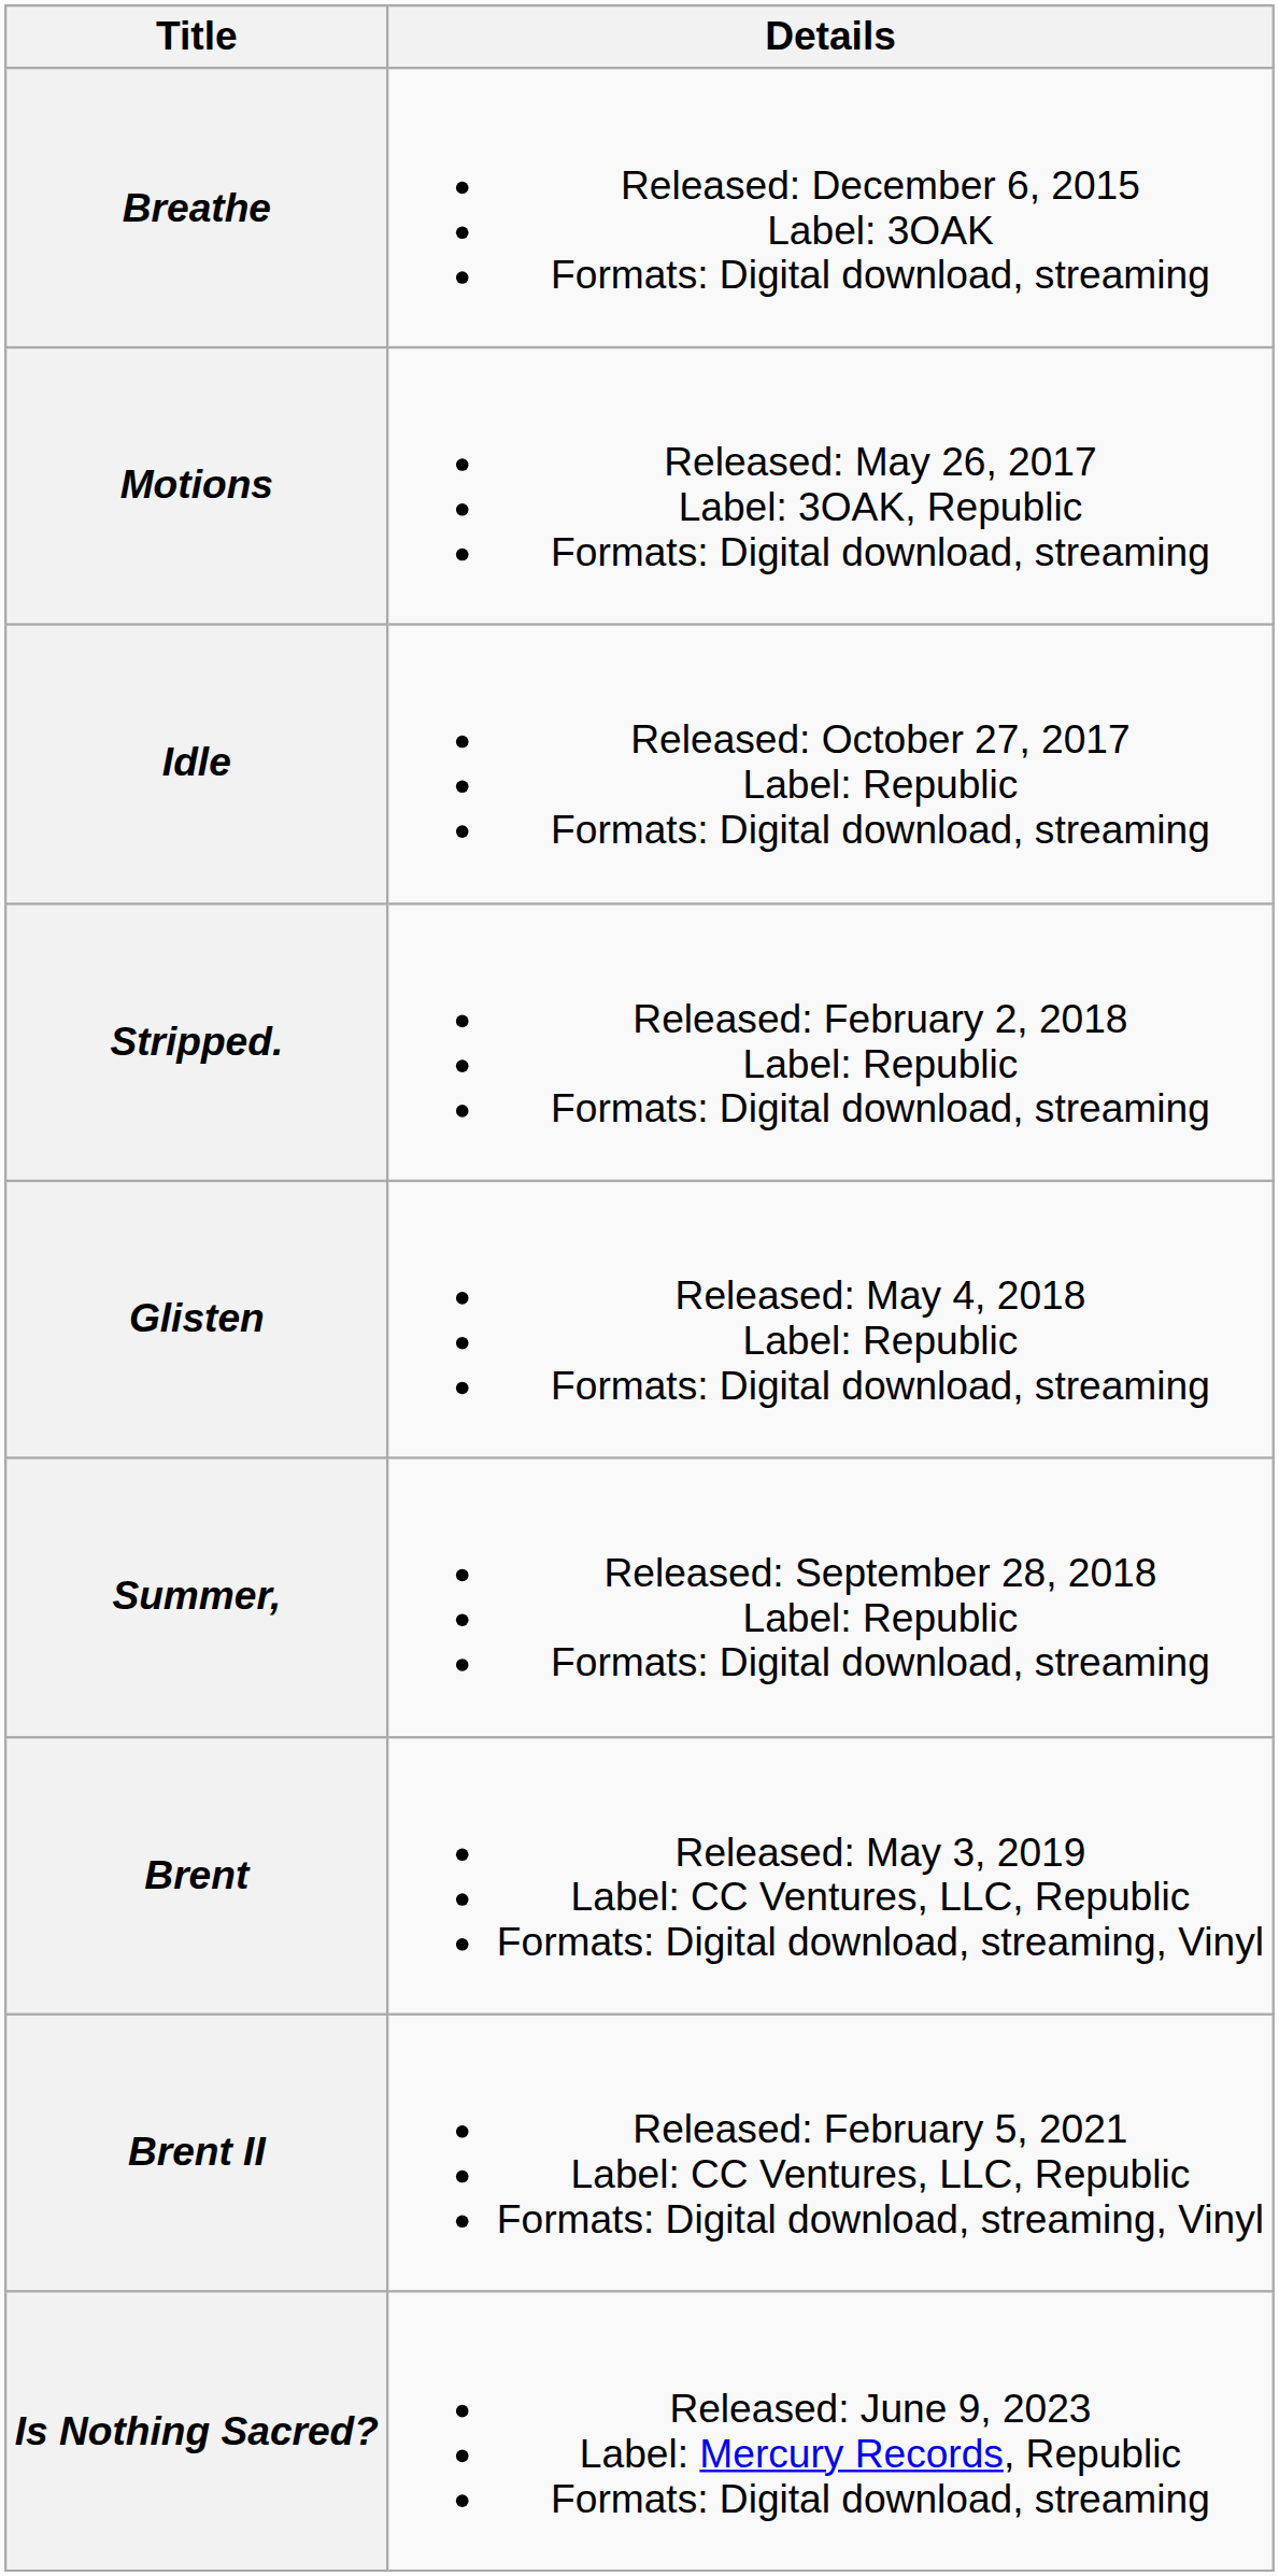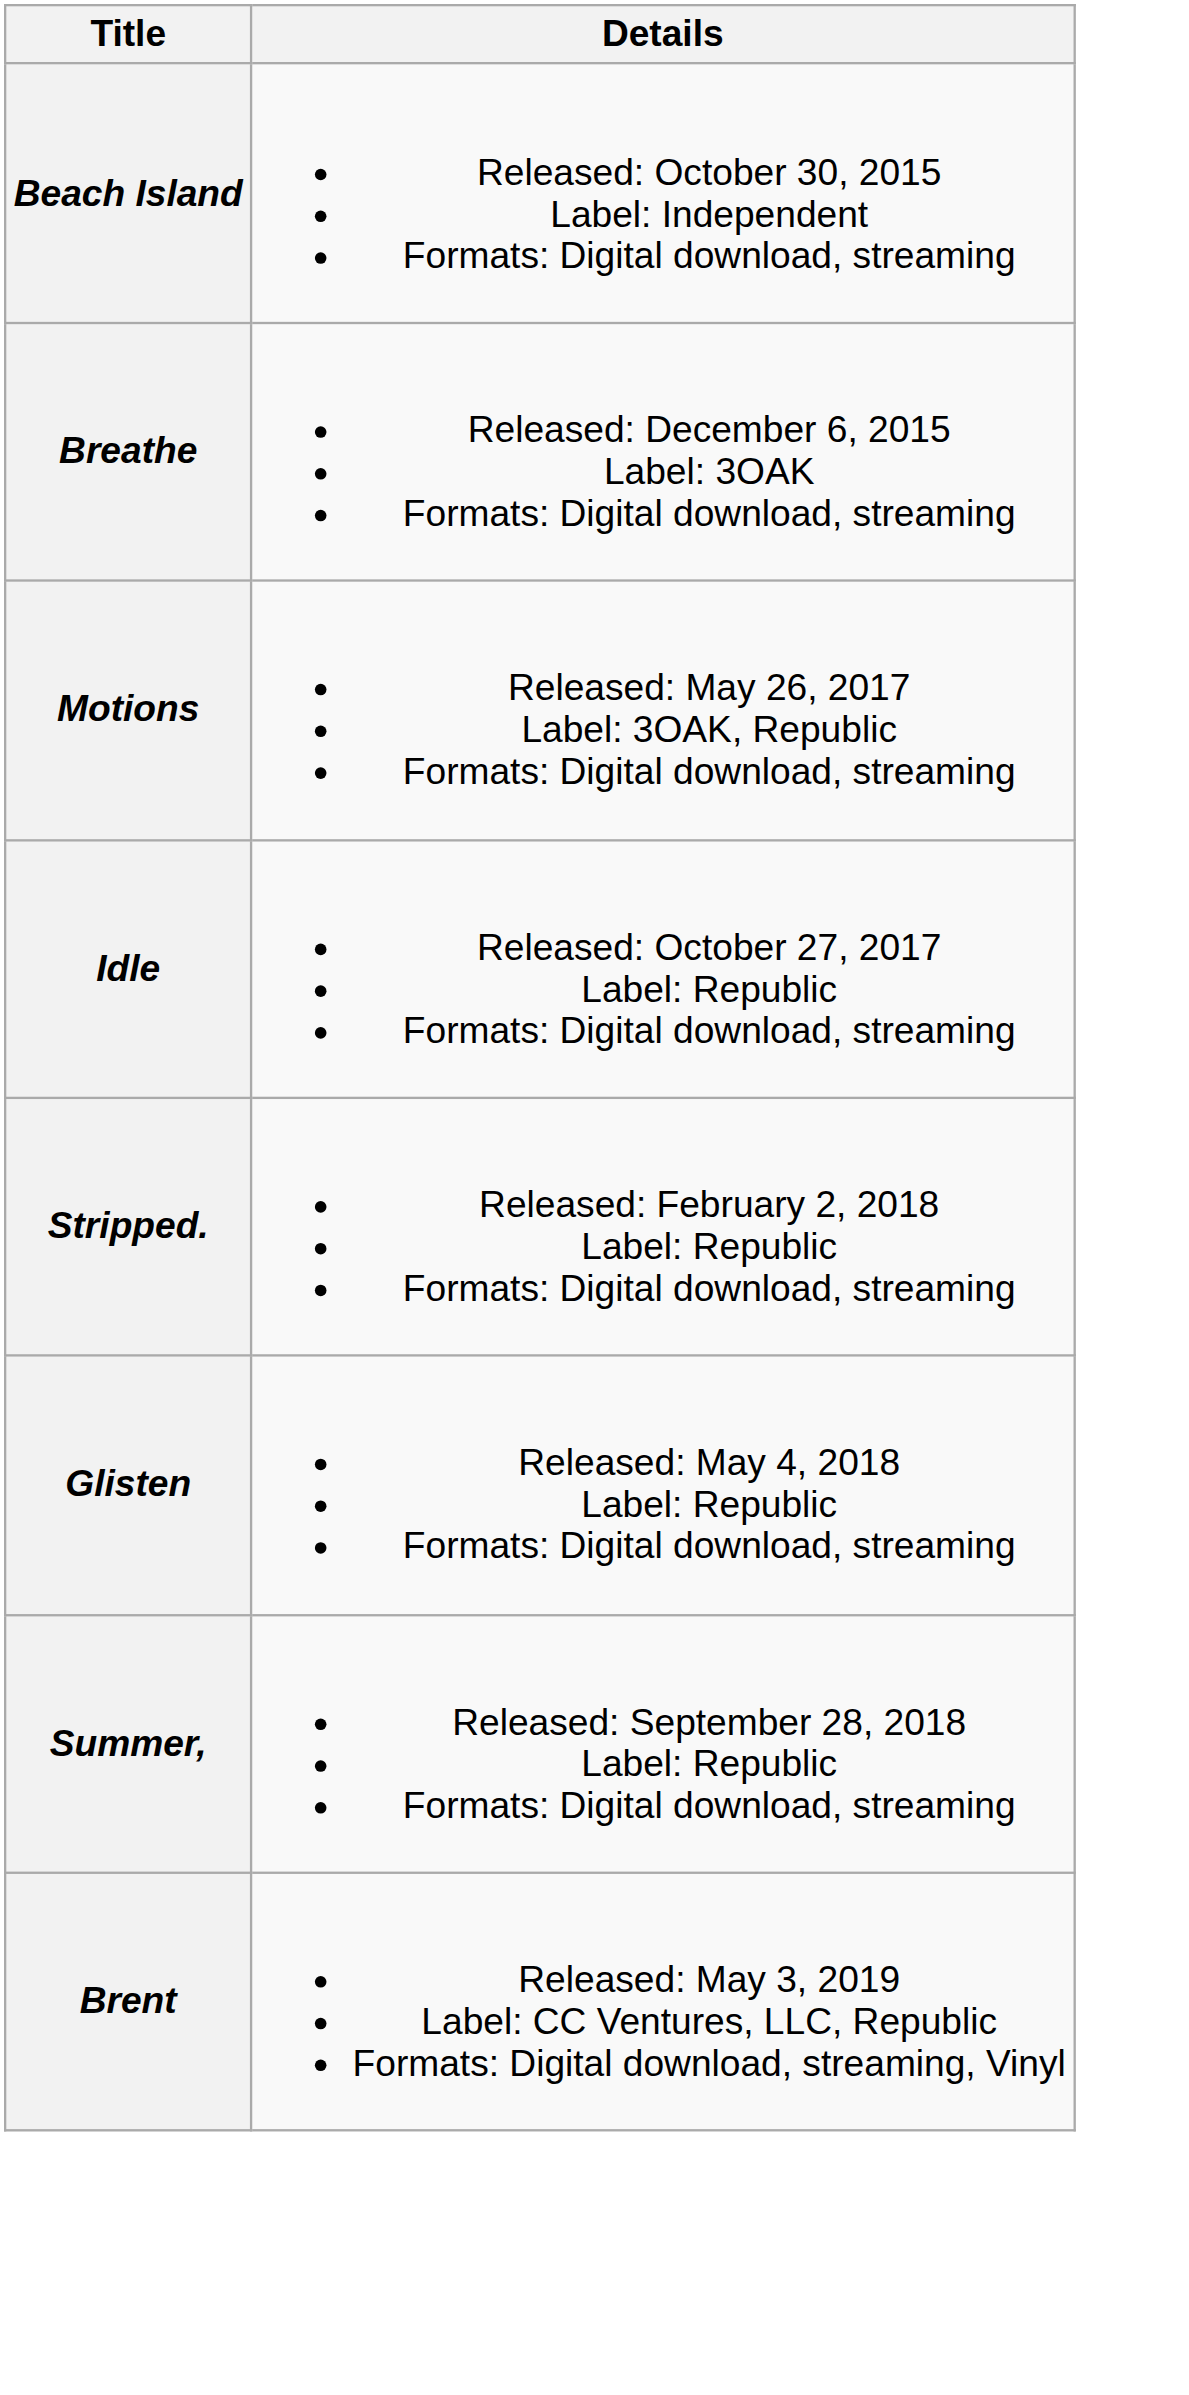+ row: Beach Island | Released: October 30, 2015 Label: Independent Formats: Digital download, streaming
- row: Brent II | Released: February 5, 2021 Label: CC Ventures, LLC, Republic Formats: Digital download, streaming, Vinyl
- row: Is Nothing Sacred? | Released: June 9, 2023 Label: Mercury Records, Republic Formats: Digital download, streaming
